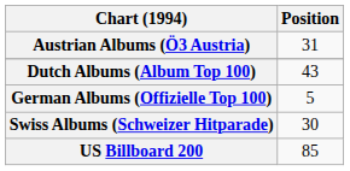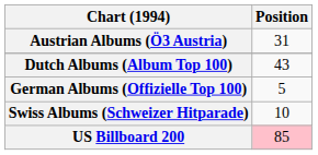Swiss Albums (Schweizer Hitparade) | Position: 30 -> 10
US Billboard 200 | Position: no background -> pink background
